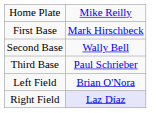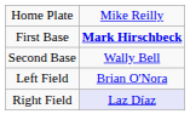First Base | column 2: normal -> bold
- row: Third Base | Paul Schrieber
